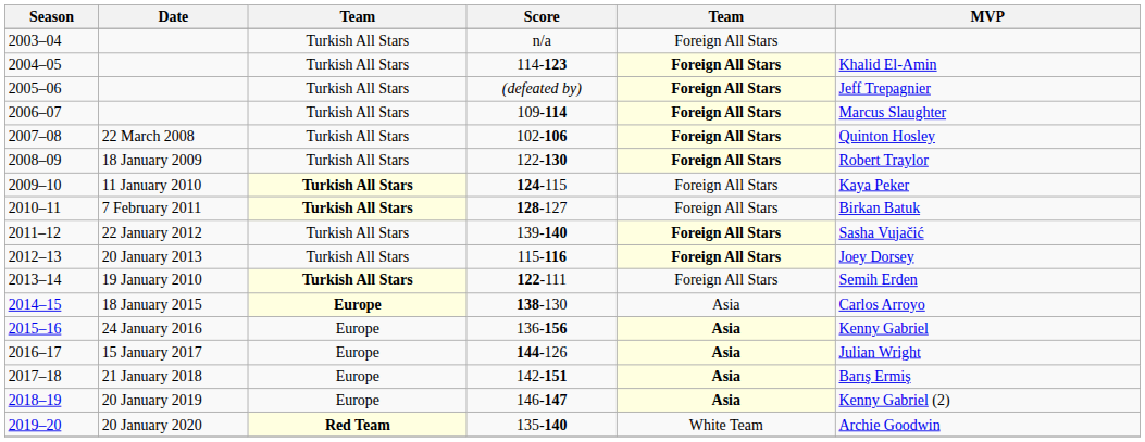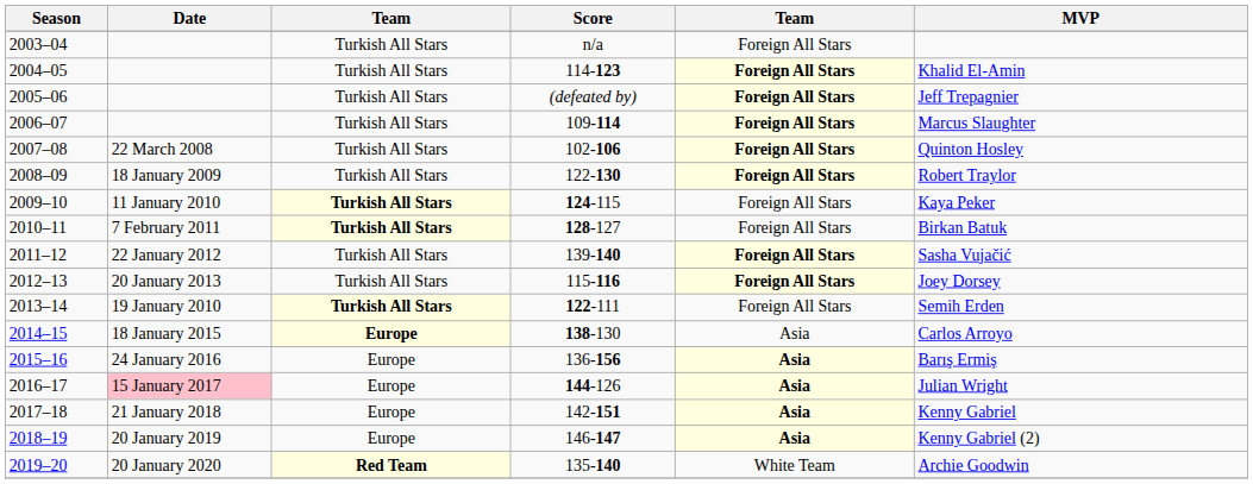2015–16 | MVP: Kenny Gabriel -> Barış Ermiş
2016–17 | Date: no background -> pink background
2017–18 | MVP: Barış Ermiş -> Kenny Gabriel
